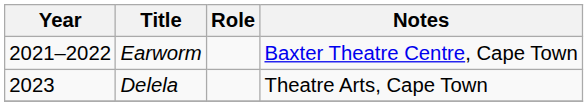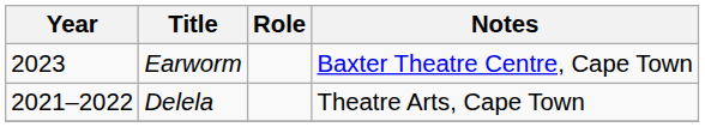Earworm | Year: 2021–2022 -> 2023
Delela | Year: 2023 -> 2021–2022
